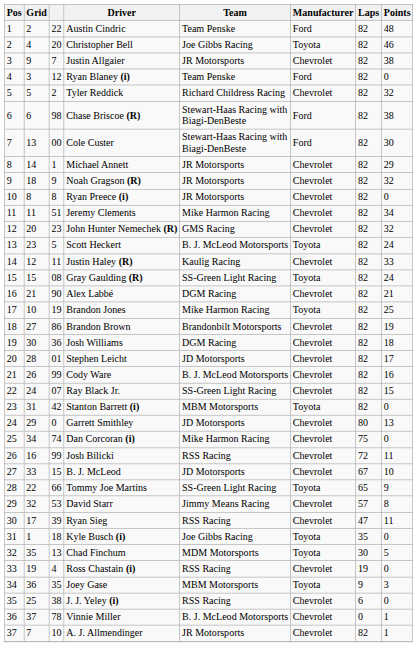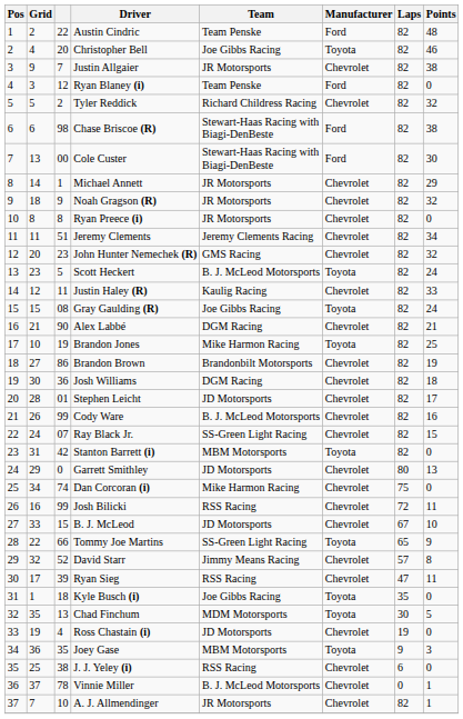Jeremy Clements | Team: Mike Harmon Racing -> Jeremy Clements Racing
Gray Gaulding (R) | Team: SS-Green Light Racing -> Joe Gibbs Racing
David Starr | column 3: 53 -> 52
Ross Chastain (i) | Team: RSS Racing -> JD Motorsports
